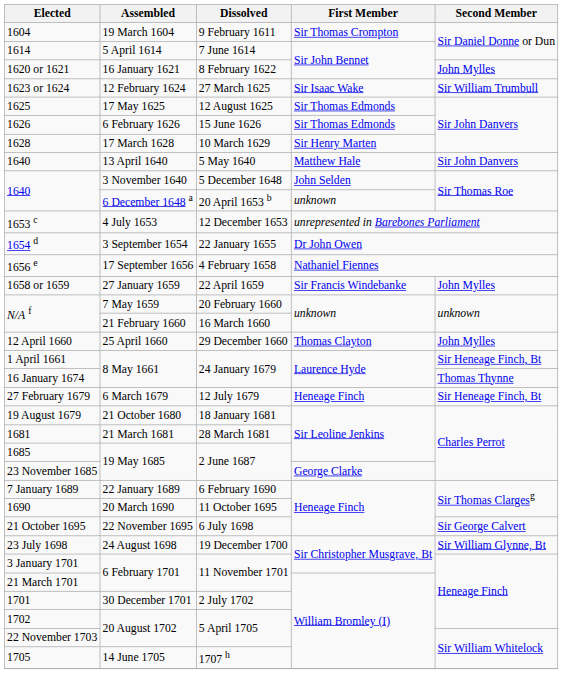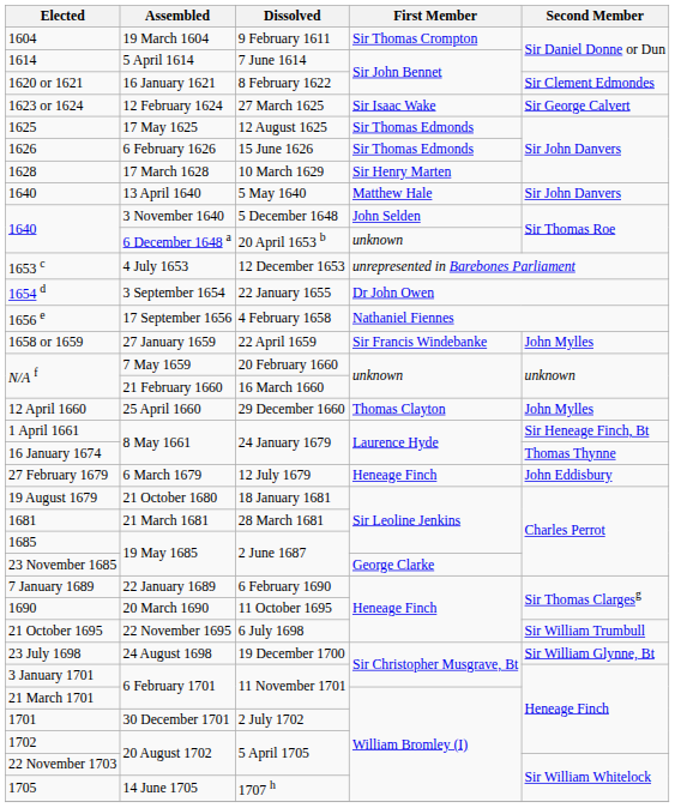1620 or 1621 | Second Member: John Mylles -> Sir Clement Edmondes
1623 or 1624 | Second Member: Sir William Trumbull -> Sir George Calvert
27 February 1679 | Second Member: Sir Heneage Finch, Bt -> John Eddisbury
21 October 1695 | Second Member: Sir George Calvert -> Sir William Trumbull
